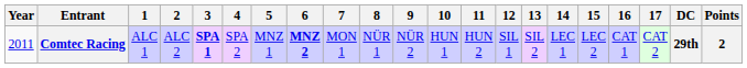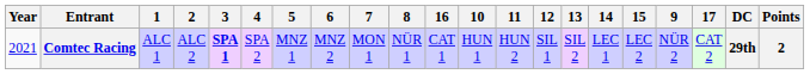columns swapped: 9 <-> 16
Comtec Racing | Year: 2011 -> 2021
Comtec Racing | 6: bold -> normal
